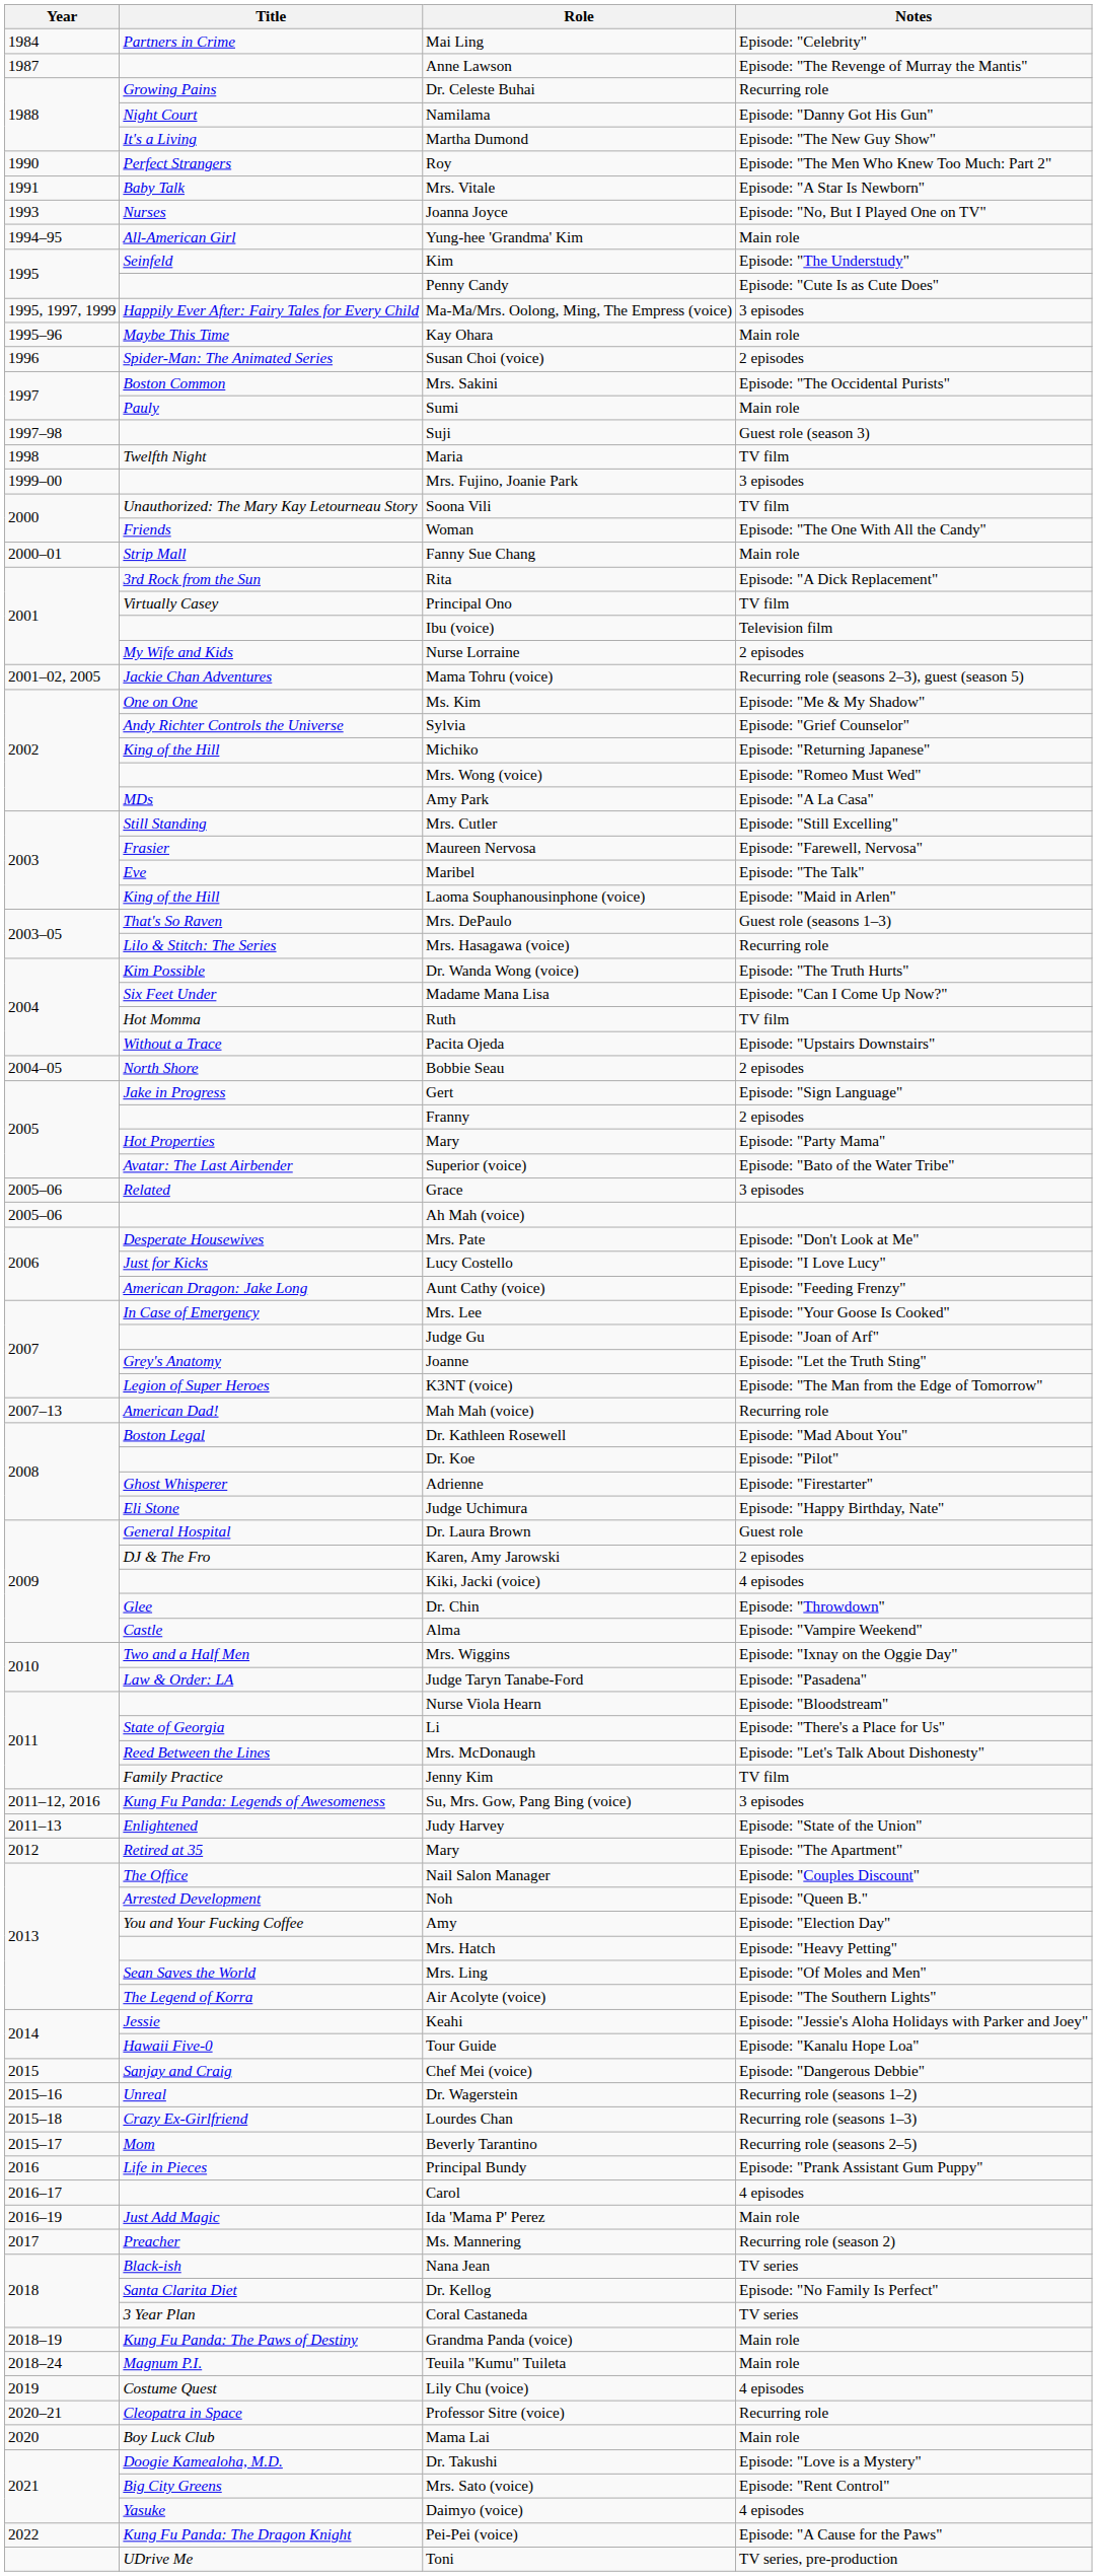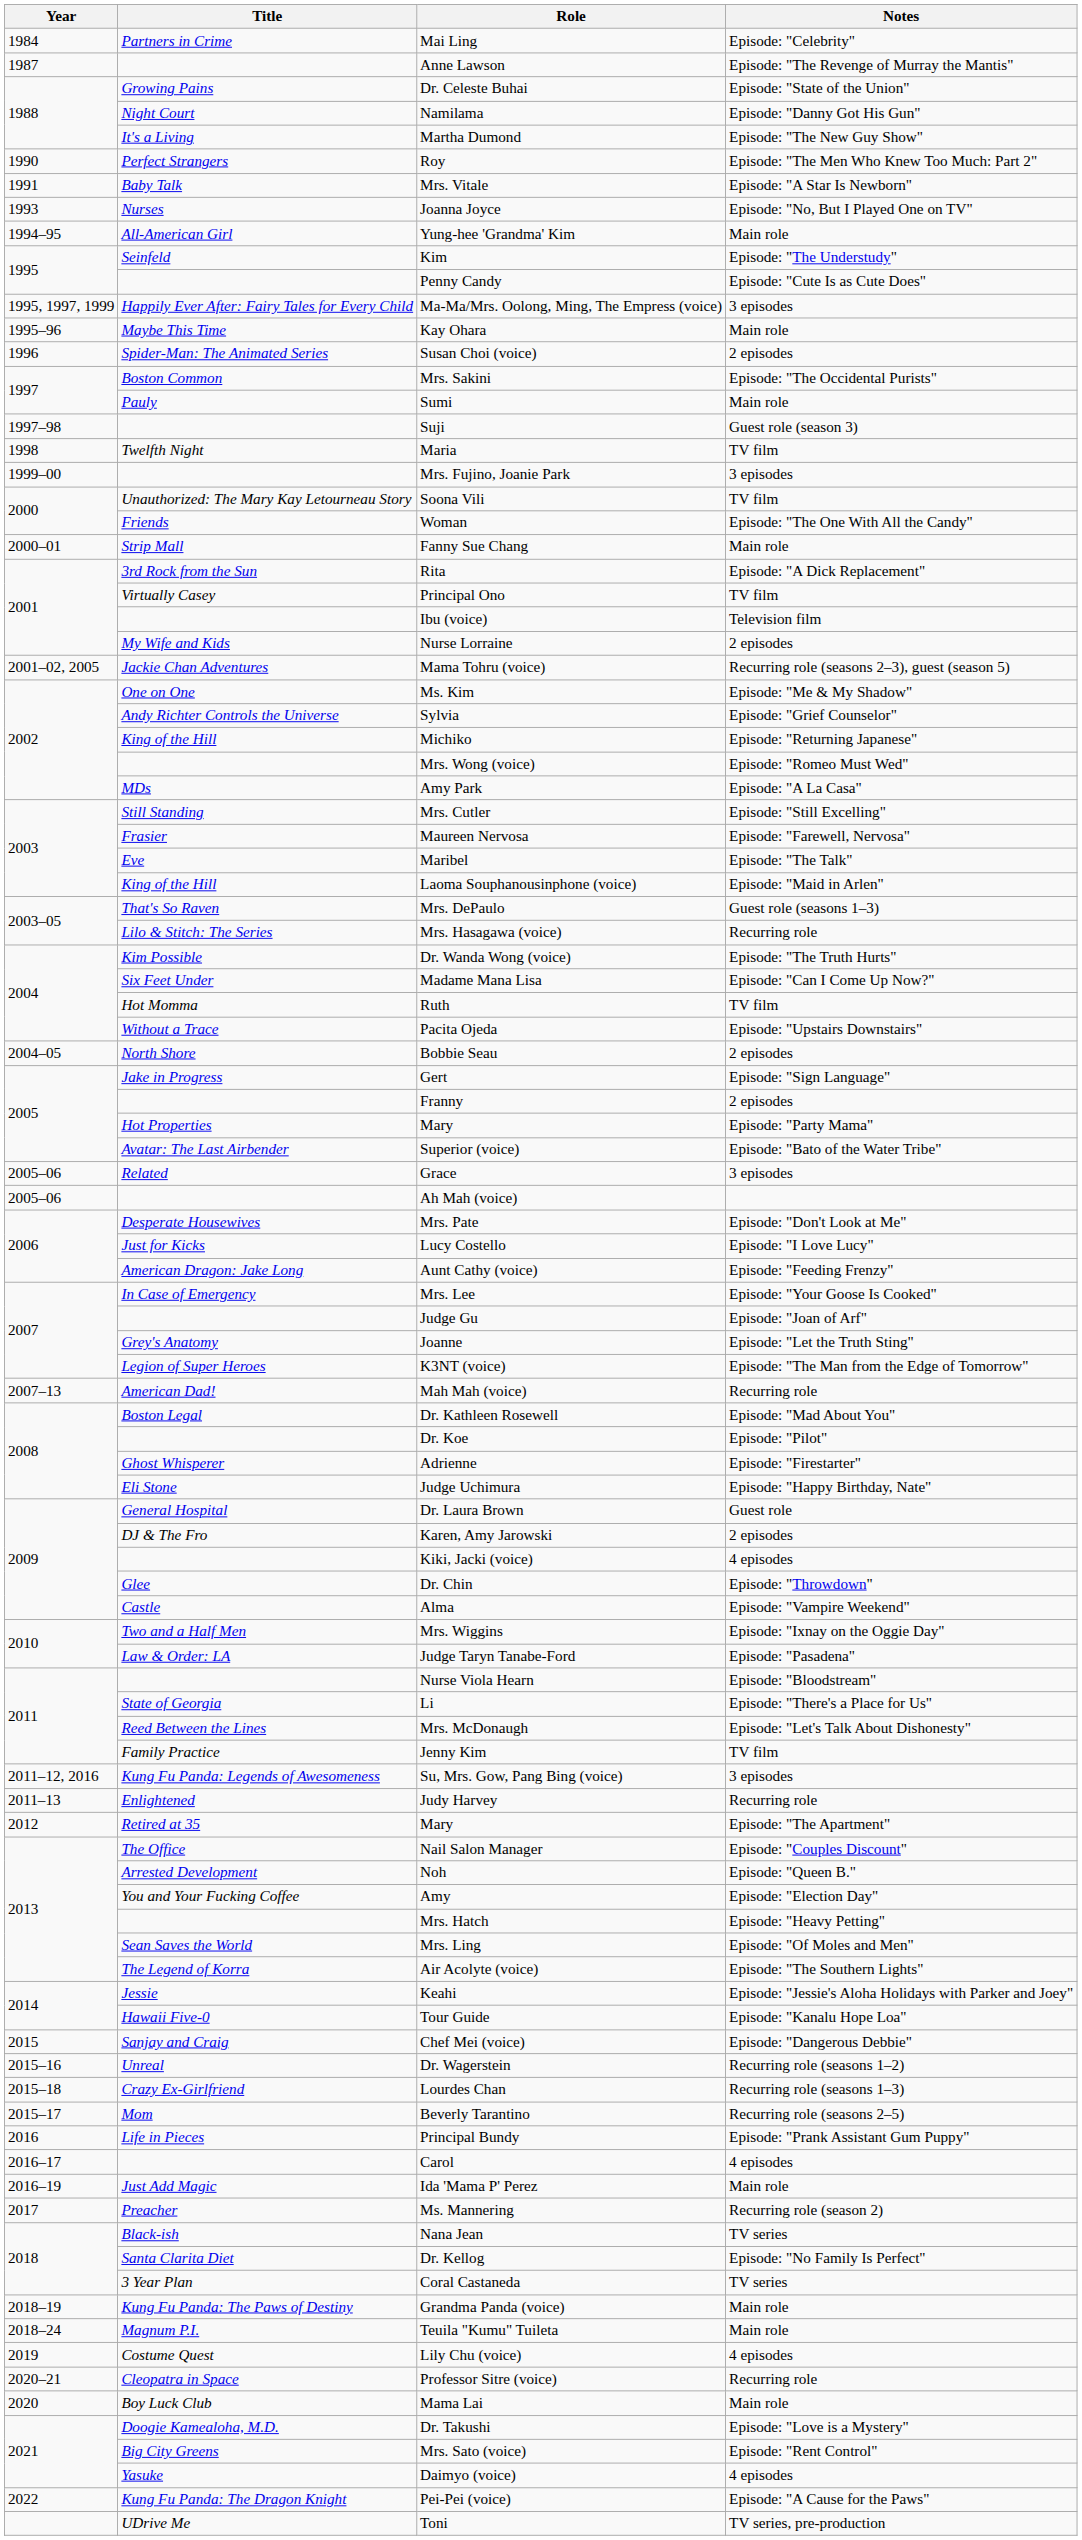Dr. Celeste Buhai | Notes: Recurring role -> Episode: "State of the Union"
Judy Harvey | Notes: Episode: "State of the Union" -> Recurring role
